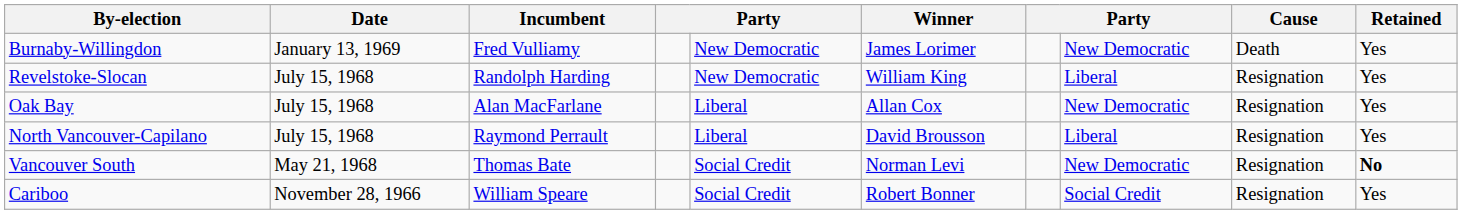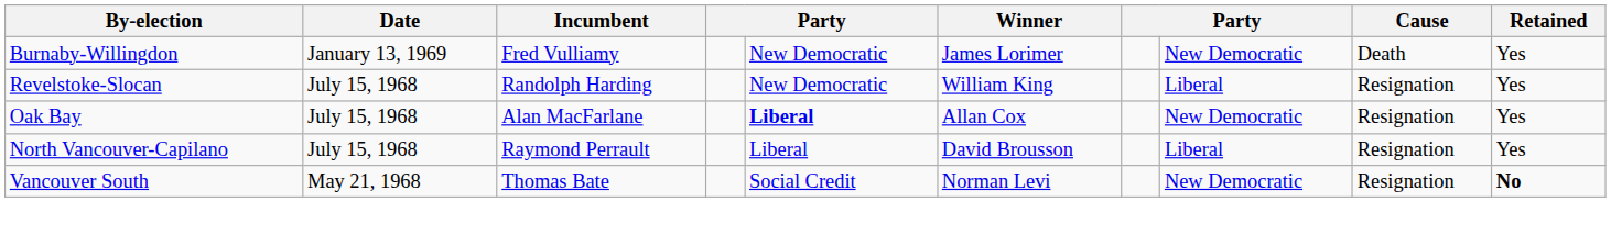Oak Bay | column 5: normal -> bold
- row: Cariboo | November 28, 1966 | William Speare | Social Credit | Robert Bonner | Social Credit | Resignation | Yes
